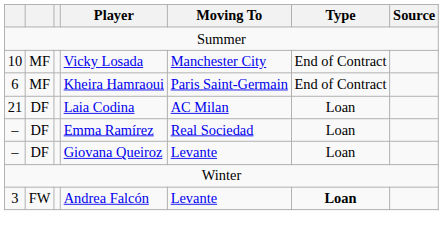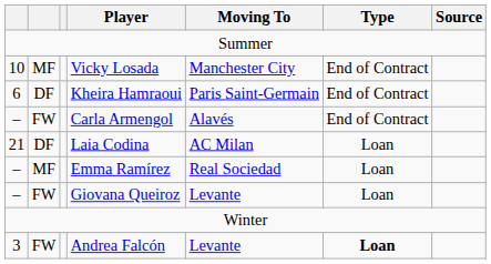Kheira Hamraoui | column 2: MF -> DF
+ row: – | FW | Carla Armengol | Alavés | End of Contract
Emma Ramírez | column 2: DF -> MF
Giovana Queiroz | column 2: DF -> FW
